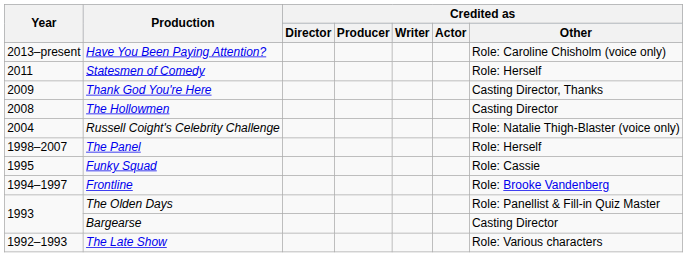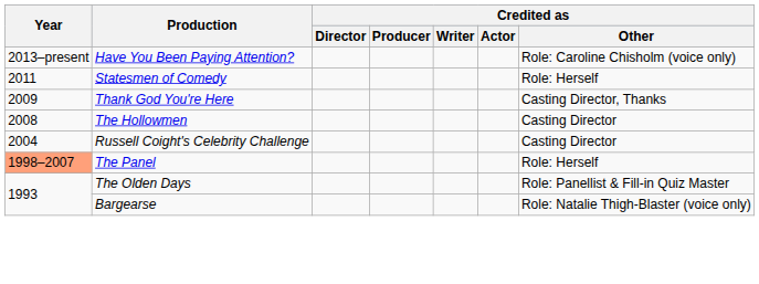Russell Coight's Celebrity Challenge | Credited as / Other: Role: Natalie Thigh-Blaster (voice only) -> Casting Director
The Panel | Year: no background -> lightsalmon background
- row: 1995 | Funky Squad | Role: Cassie
- row: 1994–1997 | Frontline | Role: Brooke Vandenberg
Bargearse | Credited as / Other: Casting Director -> Role: Natalie Thigh-Blaster (voice only)
- row: 1992–1993 | The Late Show | Role: Various characters
